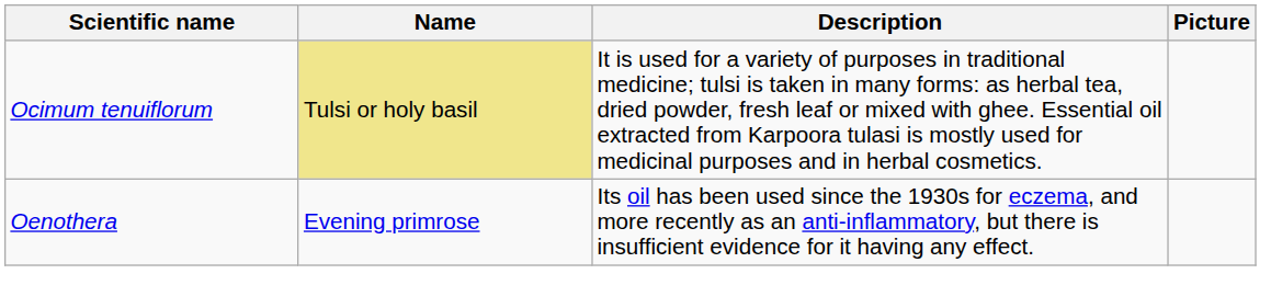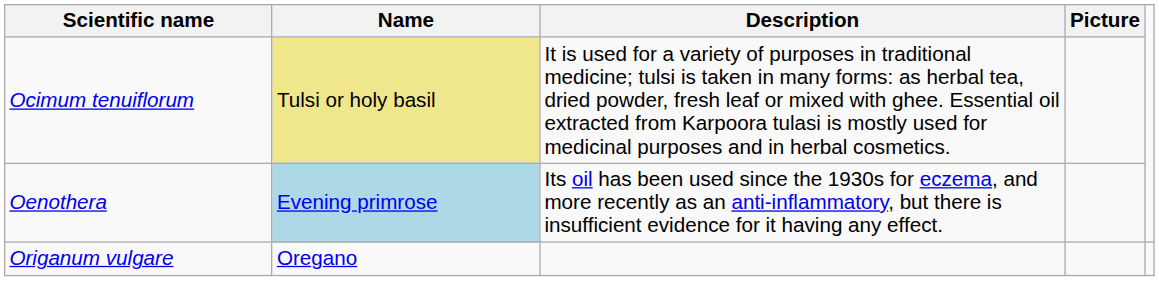Oenothera | Name: no background -> lightblue background
+ row: Origanum vulgare | Oregano
